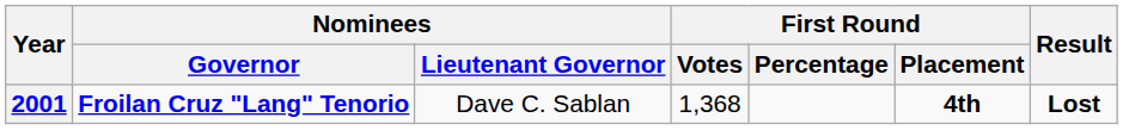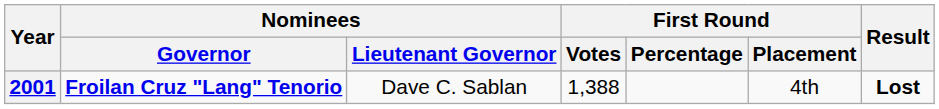2001 | First Round / Votes: 1,368 -> 1,388
2001 | First Round / Placement: bold -> normal
